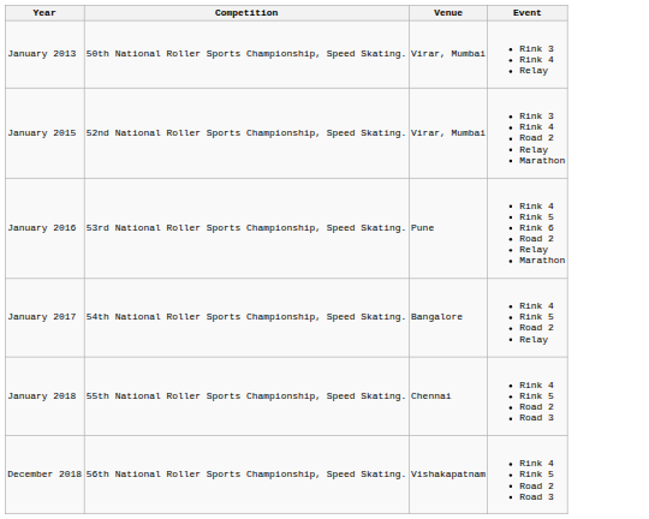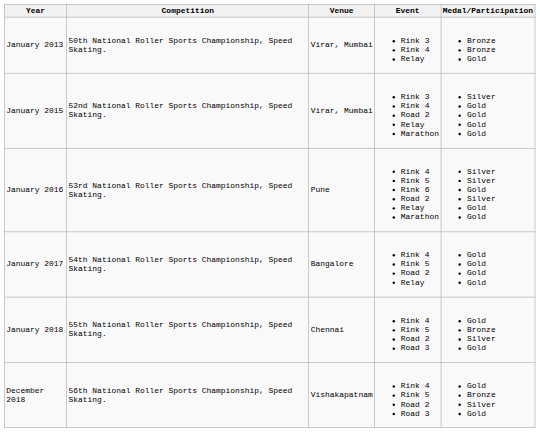+ column: Medal/Participation | Bronze Bronze Gold | Silver Gold Gold Gold Gold | Silver Silver Gold Silver Gold Gold | Gold Gold Gold Gold | Gold Bronze Silver Gold | Gold Bronze Silver Gold
